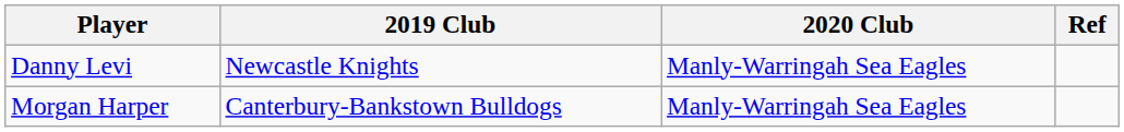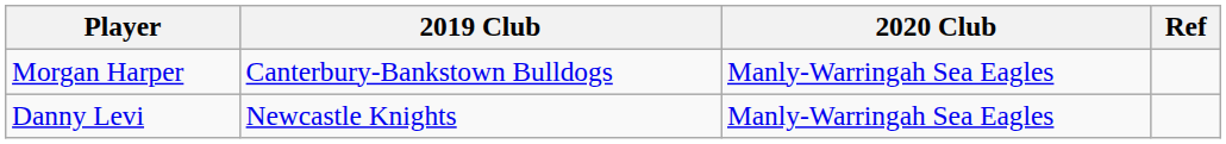rows swapped: Danny Levi <-> Morgan Harper
